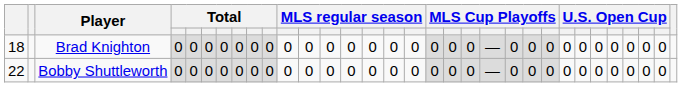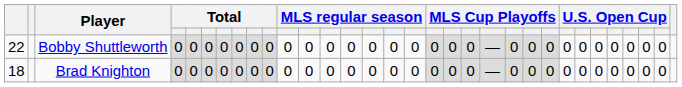rows swapped: Brad Knighton <-> Bobby Shuttleworth
